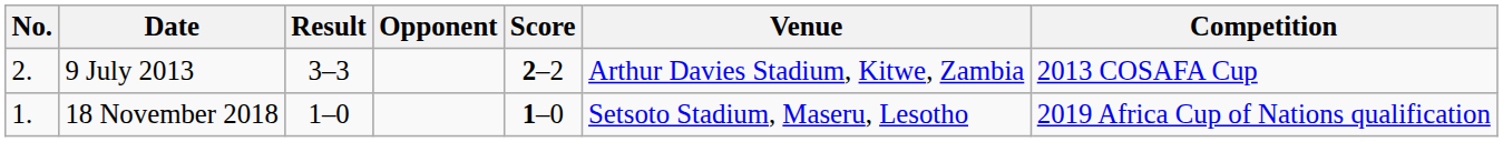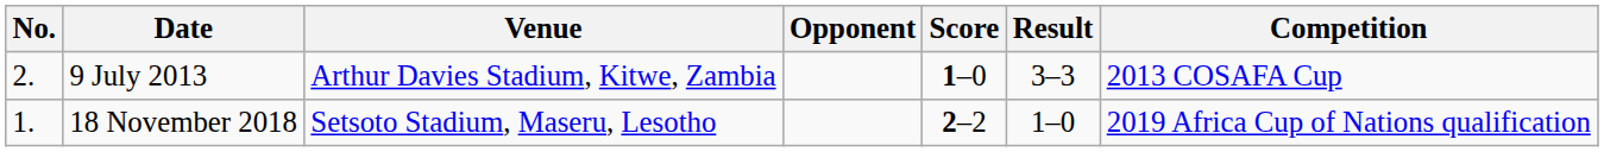columns swapped: Venue <-> Result
9 July 2013 | Score: 2–2 -> 1–0
18 November 2018 | Score: 1–0 -> 2–2
